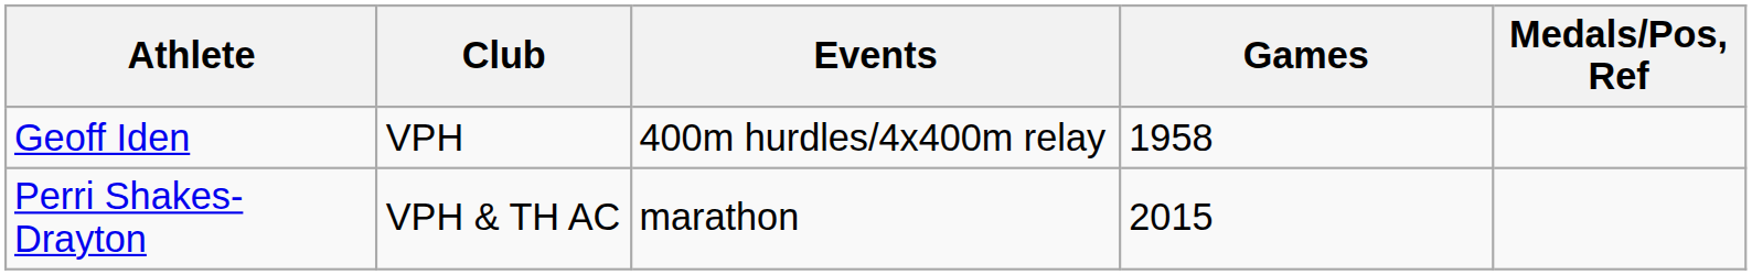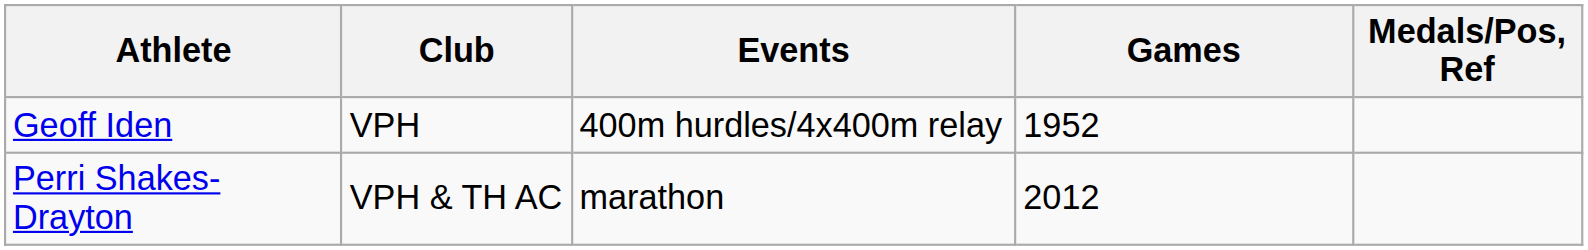Geoff Iden | Games: 1958 -> 1952
Perri Shakes-Drayton | Games: 2015 -> 2012
